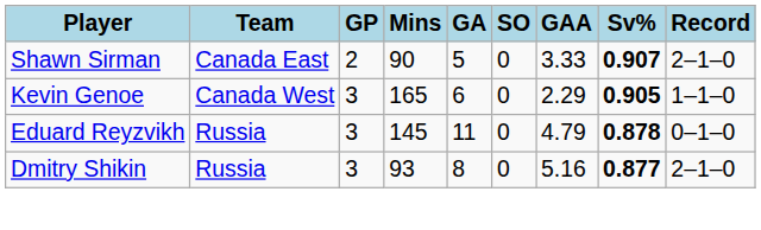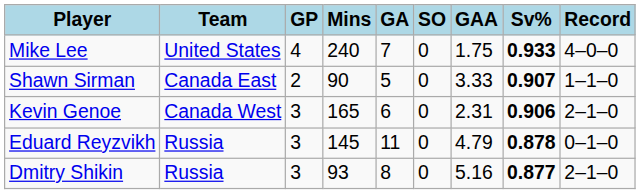+ row: Mike Lee | United States | 4 | 240 | 7 | 0 | 1.75 | 0.933 | 4–0–0
Shawn Sirman | Record: 2–1–0 -> 1–1–0
Kevin Genoe | GAA: 2.29 -> 2.31
Kevin Genoe | Sv%: 0.905 -> 0.906
Kevin Genoe | Record: 1–1–0 -> 2–1–0
